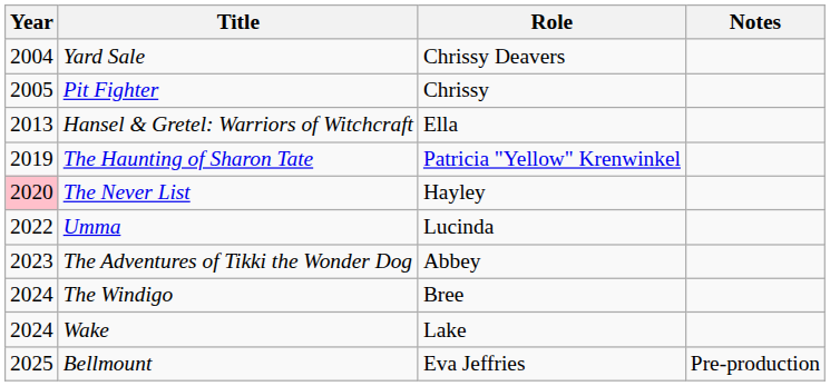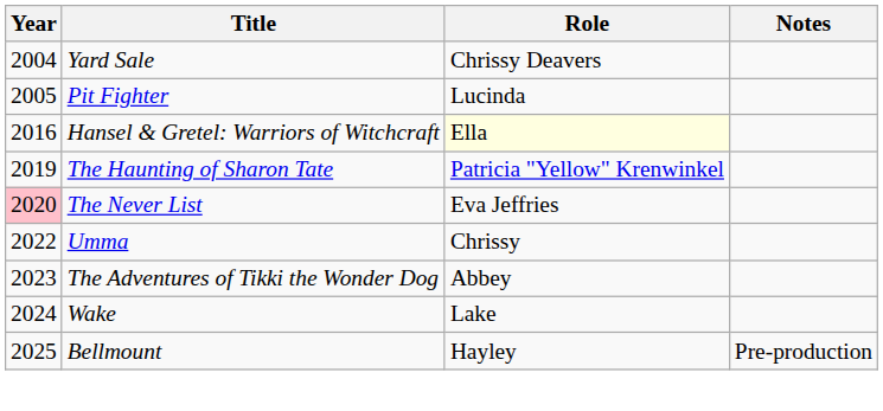Pit Fighter | Role: Chrissy -> Lucinda
Hansel & Gretel: Warriors of Witchcraft | Year: 2013 -> 2016
Hansel & Gretel: Warriors of Witchcraft | Role: no background -> lightyellow background
The Never List | Role: Hayley -> Eva Jeffries
Umma | Role: Lucinda -> Chrissy
- row: 2024 | The Windigo | Bree
Bellmount | Role: Eva Jeffries -> Hayley
